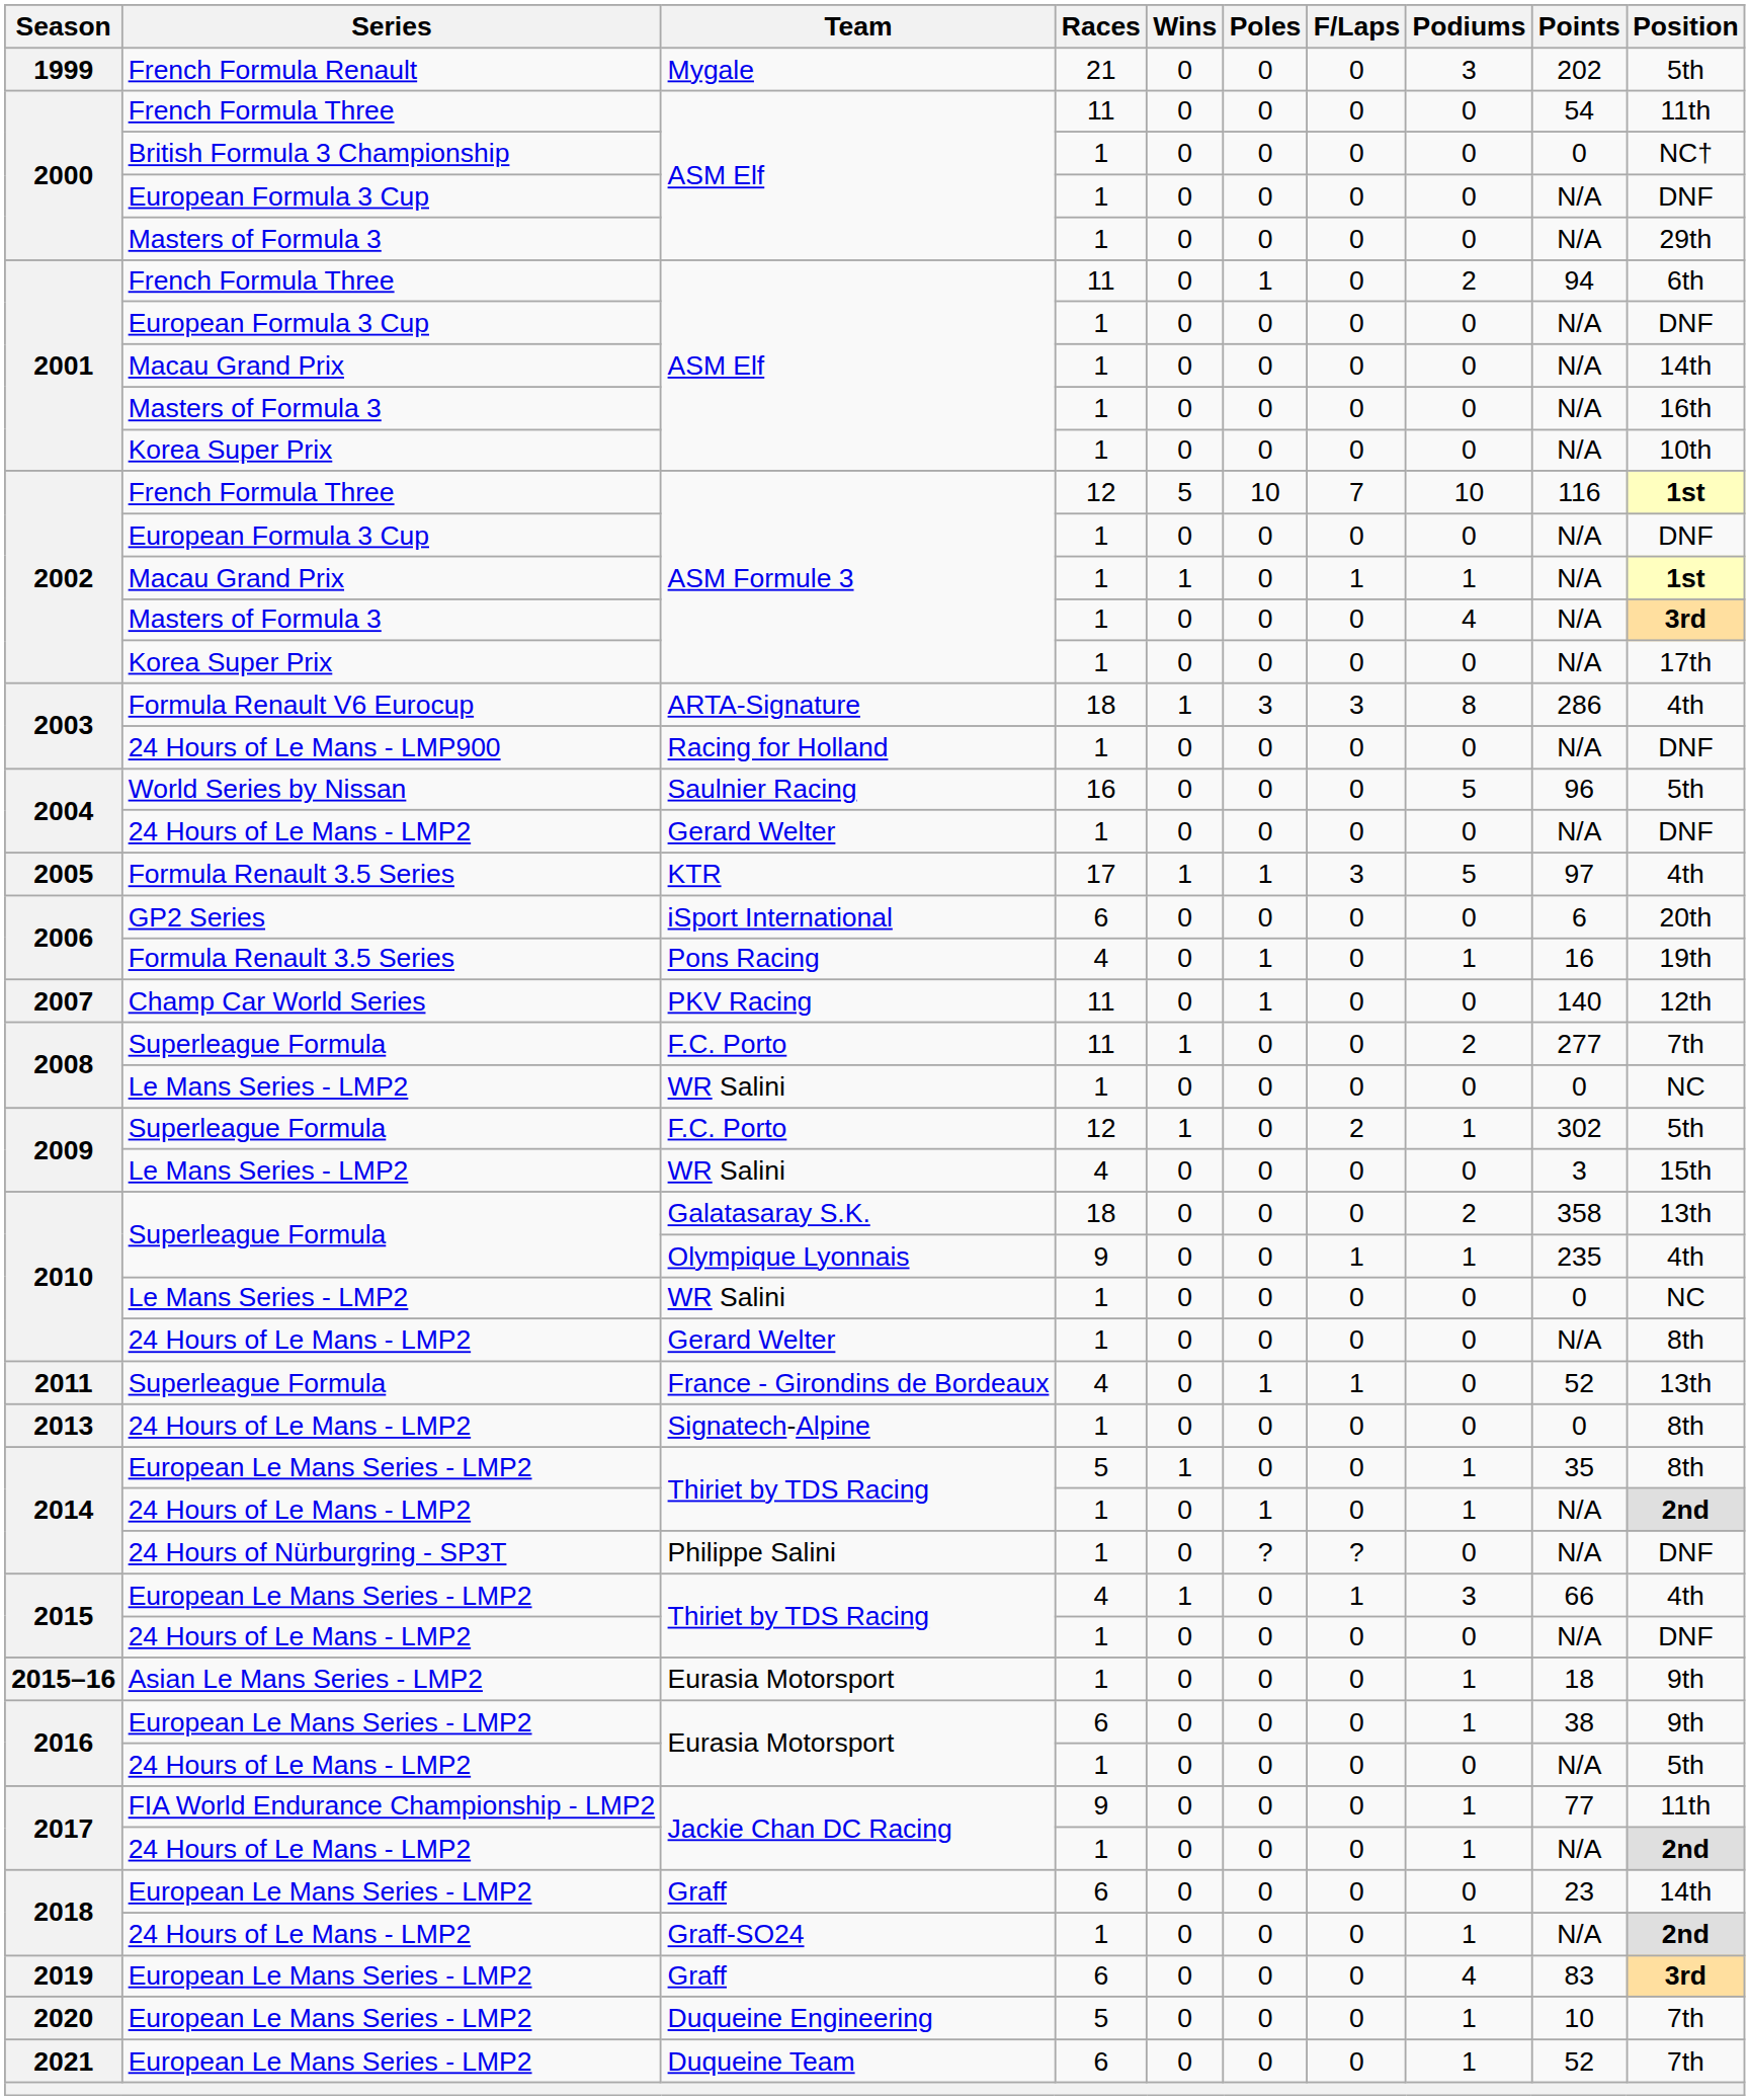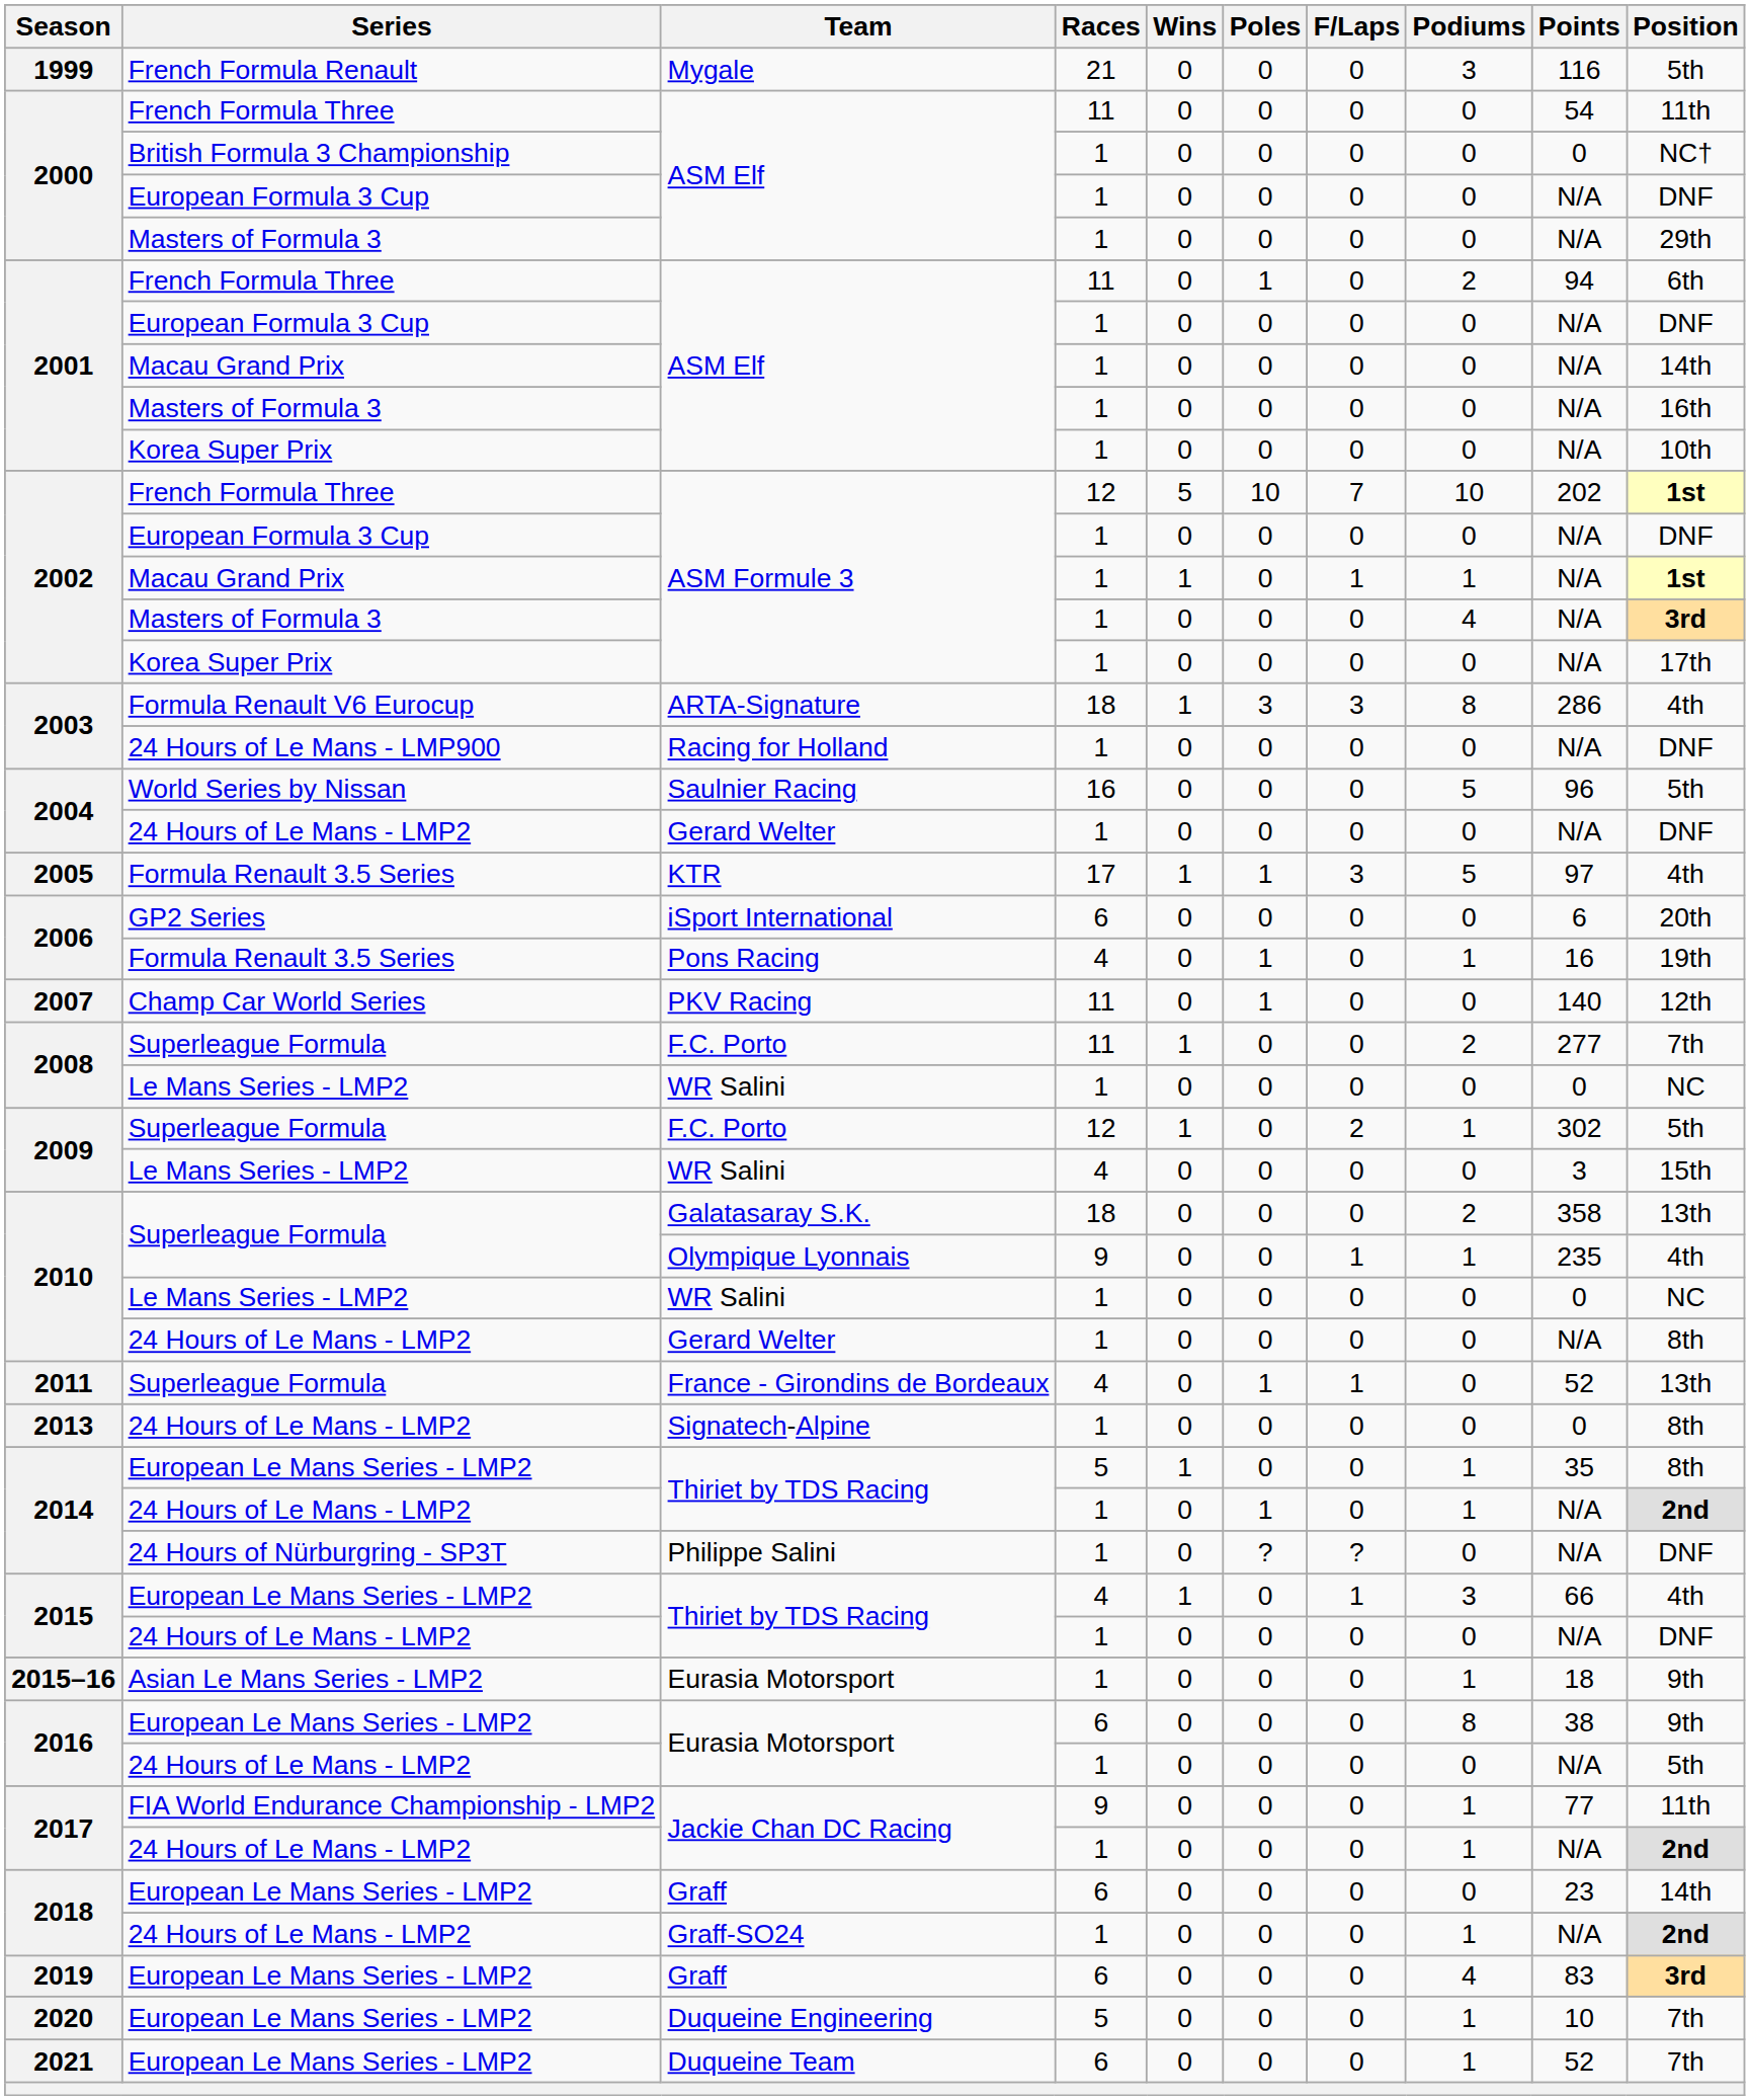Mygale | Points: 202 -> 116
French Formula Three / ASM Formule 3 | Points: 116 -> 202
European Le Mans Series - LMP2 / Eurasia Motorsport | Podiums: 1 -> 8
